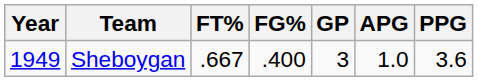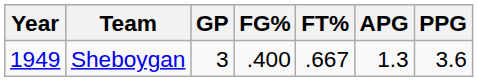columns swapped: GP <-> FT%
Sheboygan | APG: 1.0 -> 1.3
